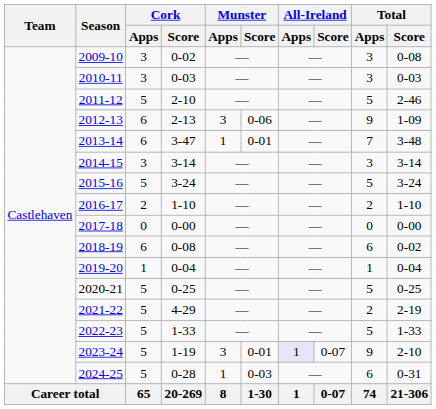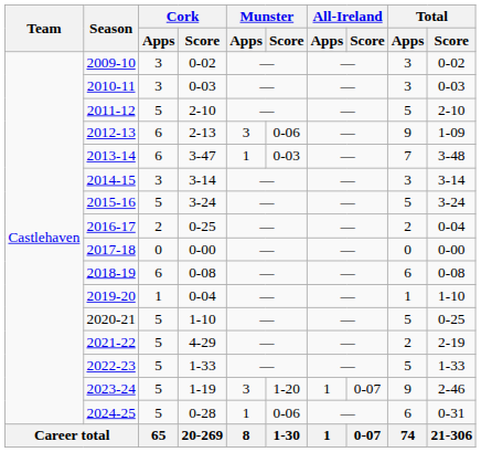2009-10 | Total / Score: 0-08 -> 0-02
2011-12 | Total / Score: 2-46 -> 2-10
2013-14 | Munster / Score: 0-01 -> 0-03
2016-17 | Cork / Score: 1-10 -> 0-25
2016-17 | Total / Score: 1-10 -> 0-04
2018-19 | Total / Score: 0-02 -> 0-08
2019-20 | Total / Score: 0-04 -> 1-10
2020-21 | Cork / Score: 0-25 -> 1-10
2023-24 | Munster / Score: 0-01 -> 1-20
2023-24 | All-Ireland / Apps: lavender background -> no background
2023-24 | Total / Score: 2-10 -> 2-46
2024-25 | Munster / Score: 0-03 -> 0-06
